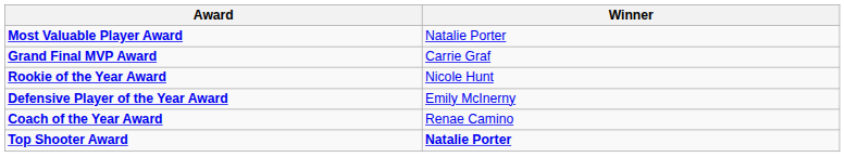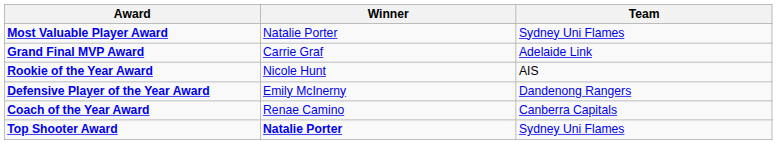+ column: Team | Sydney Uni Flames | Adelaide Link | AIS | Dandenong Rangers | Canberra Capitals | Sydney Uni Flames
